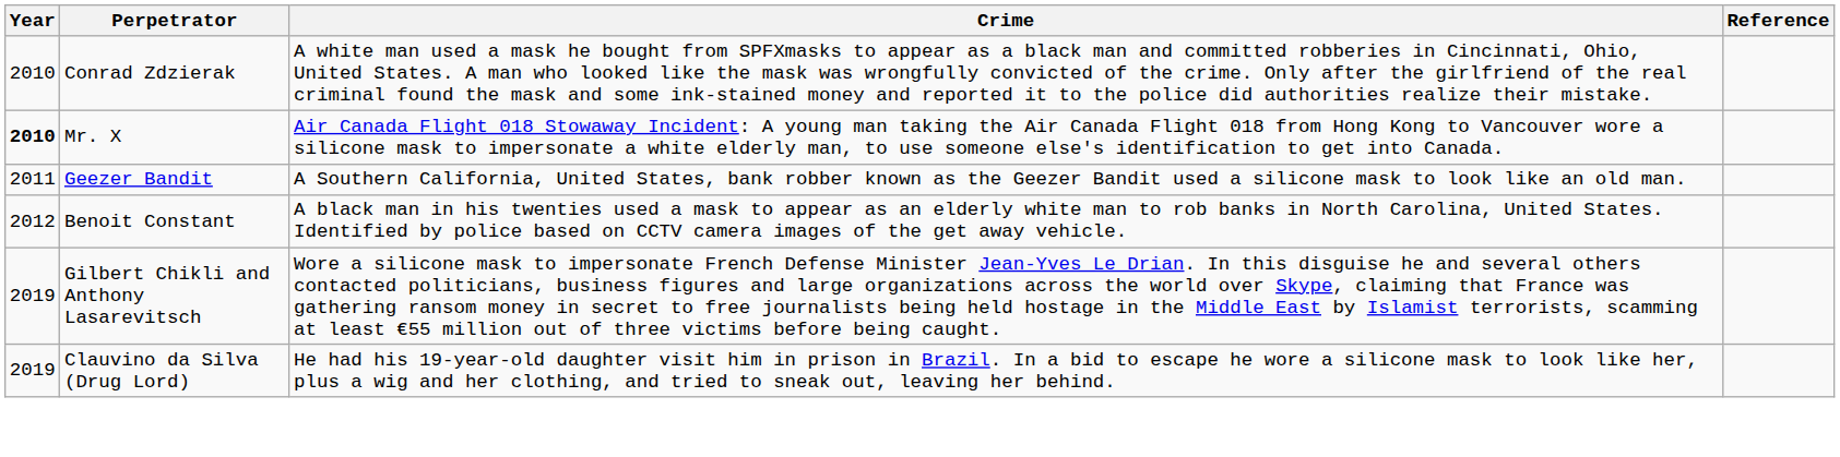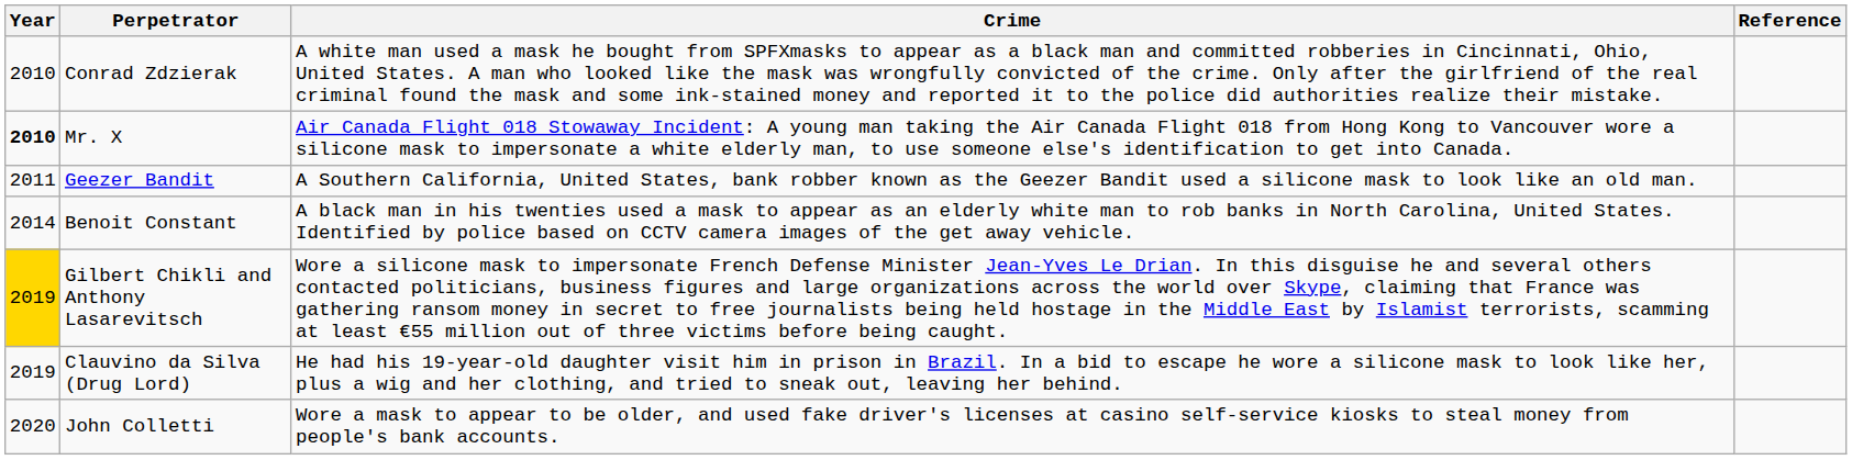Benoit Constant | Year: 2012 -> 2014
Gilbert Chikli and Anthony Lasarevitsch | Year: no background -> gold background
+ row: 2020 | John Colletti | Wore a mask to appear to be older, and used fake driver's licenses at casino self-service kiosks to steal money from people's bank accounts.
